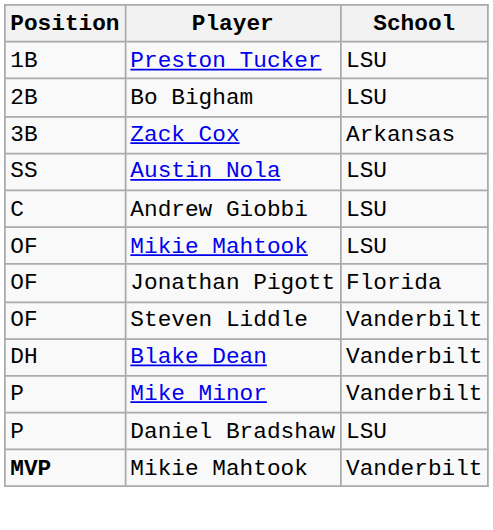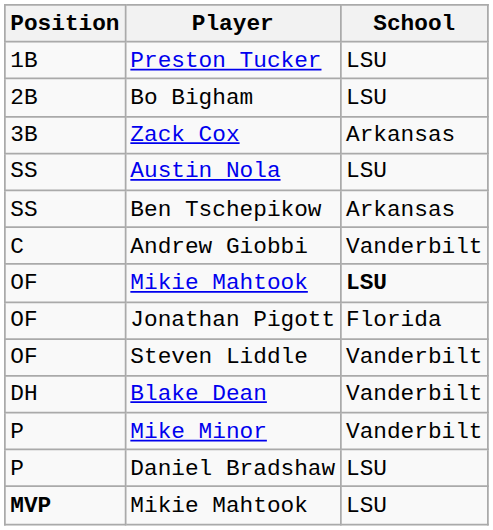+ row: SS | Ben Tschepikow | Arkansas
Andrew Giobbi | School: LSU -> Vanderbilt
OF / Mikie Mahtook | School: normal -> bold
MVP / Mikie Mahtook | School: Vanderbilt -> LSU
